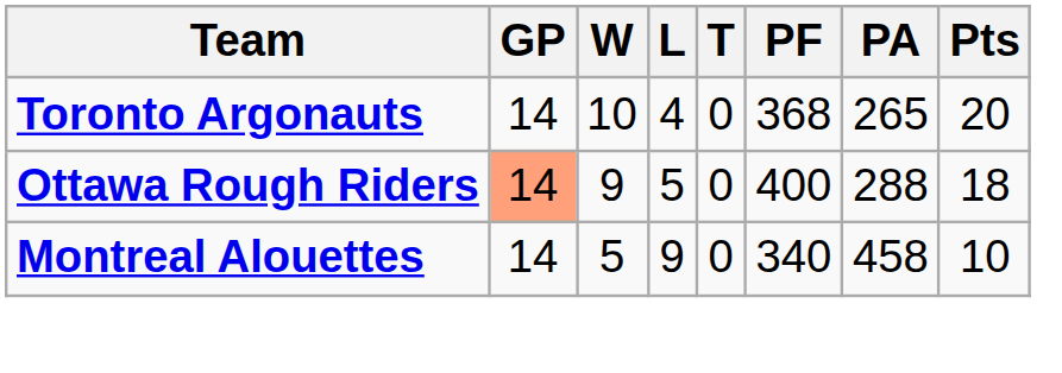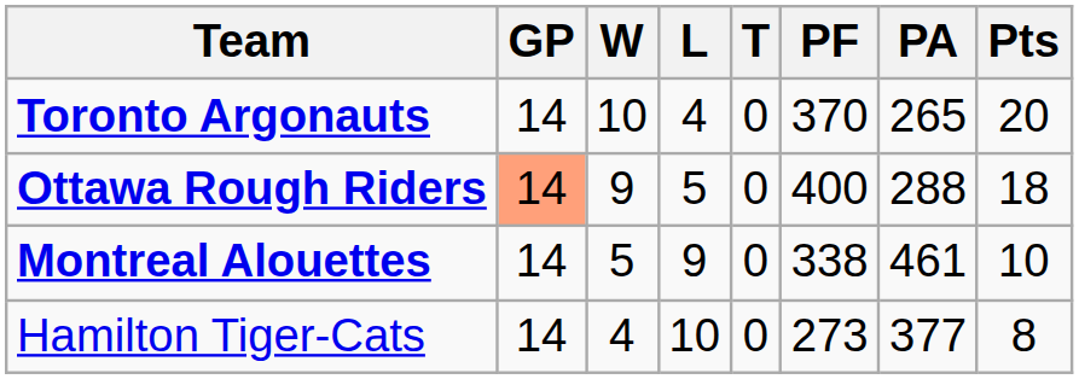Toronto Argonauts | PF: 368 -> 370
Montreal Alouettes | PF: 340 -> 338
Montreal Alouettes | PA: 458 -> 461
+ row: Hamilton Tiger-Cats | 14 | 4 | 10 | 0 | 273 | 377 | 8
